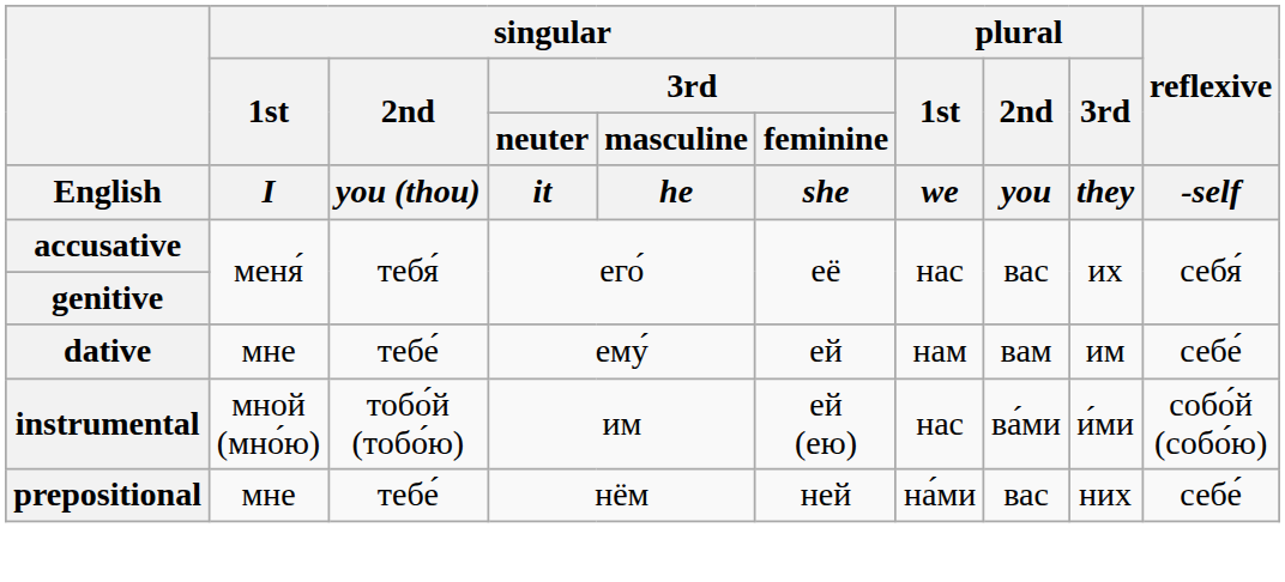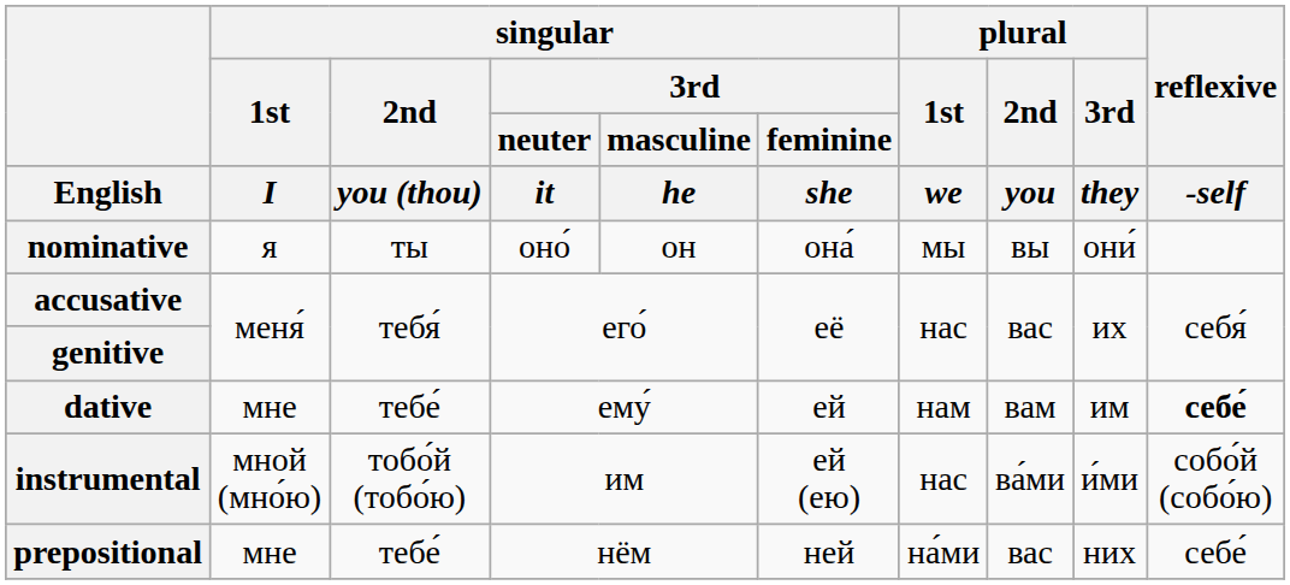+ row: nominative | я | ты | оно́ | он | она́ | мы | вы | они́
dative | reflexive / -self: normal -> bold
